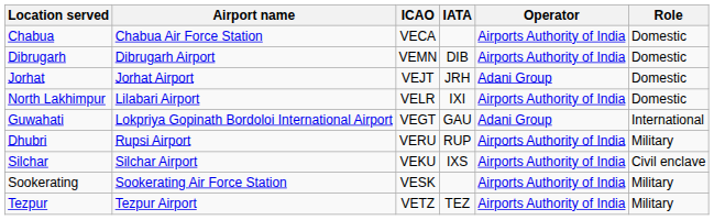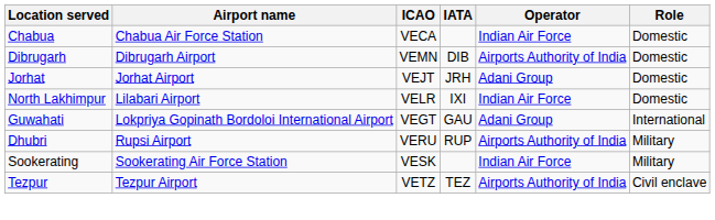Chabua | Operator: Airports Authority of India -> Indian Air Force
North Lakhimpur | Operator: Airports Authority of India -> Indian Air Force
- row: Silchar | Silchar Airport | VEKU | IXS | Airports Authority of India | Civil enclave
Sookerating | Operator: Airports Authority of India -> Indian Air Force
Tezpur | Role: Military -> Civil enclave
